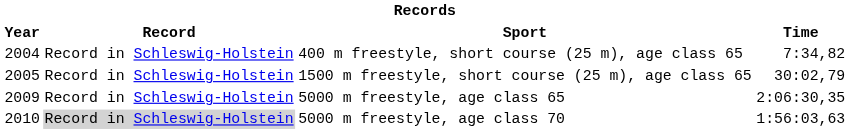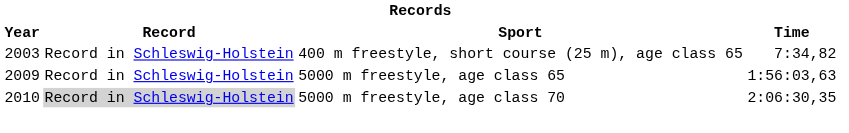400 m freestyle, short course (25 m), age class 65 | Year: 2004 -> 2003
- row: 2005 | Record in Schleswig-Holstein | 1500 m freestyle, short course (25 m), age class 65 | 30:02,79
5000 m freestyle, age class 65 | Time: 2:06:30,35 -> 1:56:03,63
5000 m freestyle, age class 70 | Time: 1:56:03,63 -> 2:06:30,35
